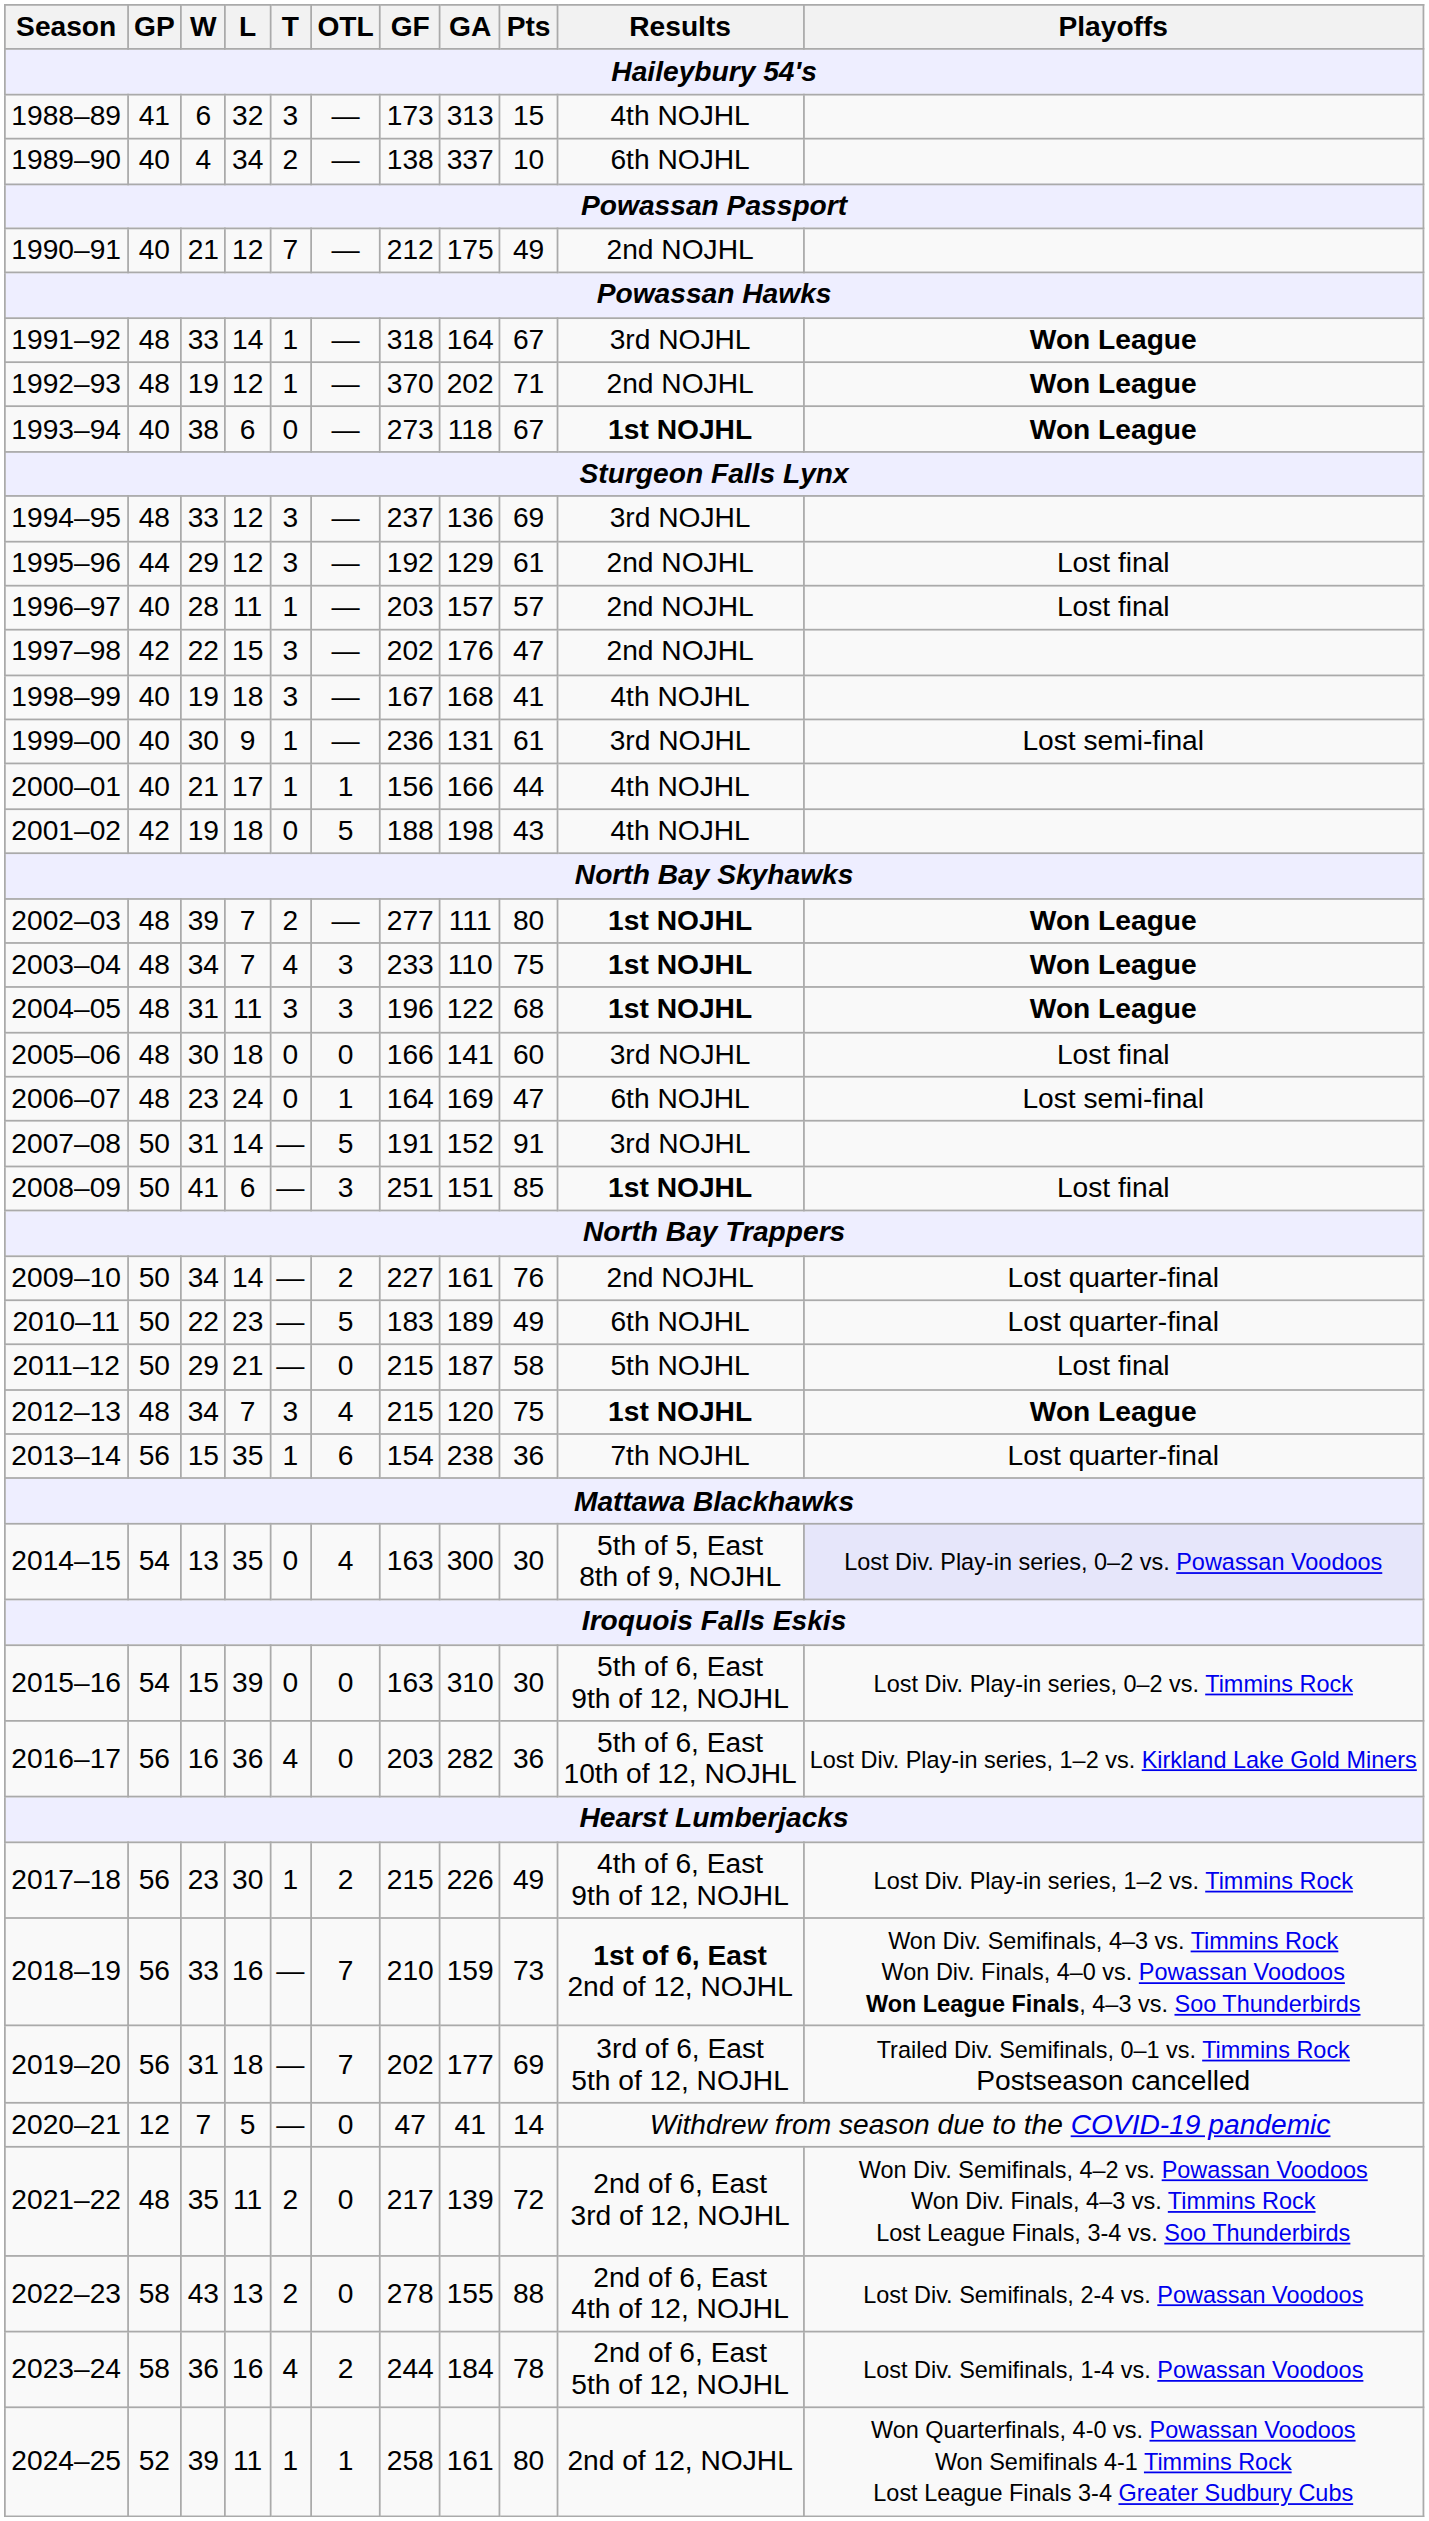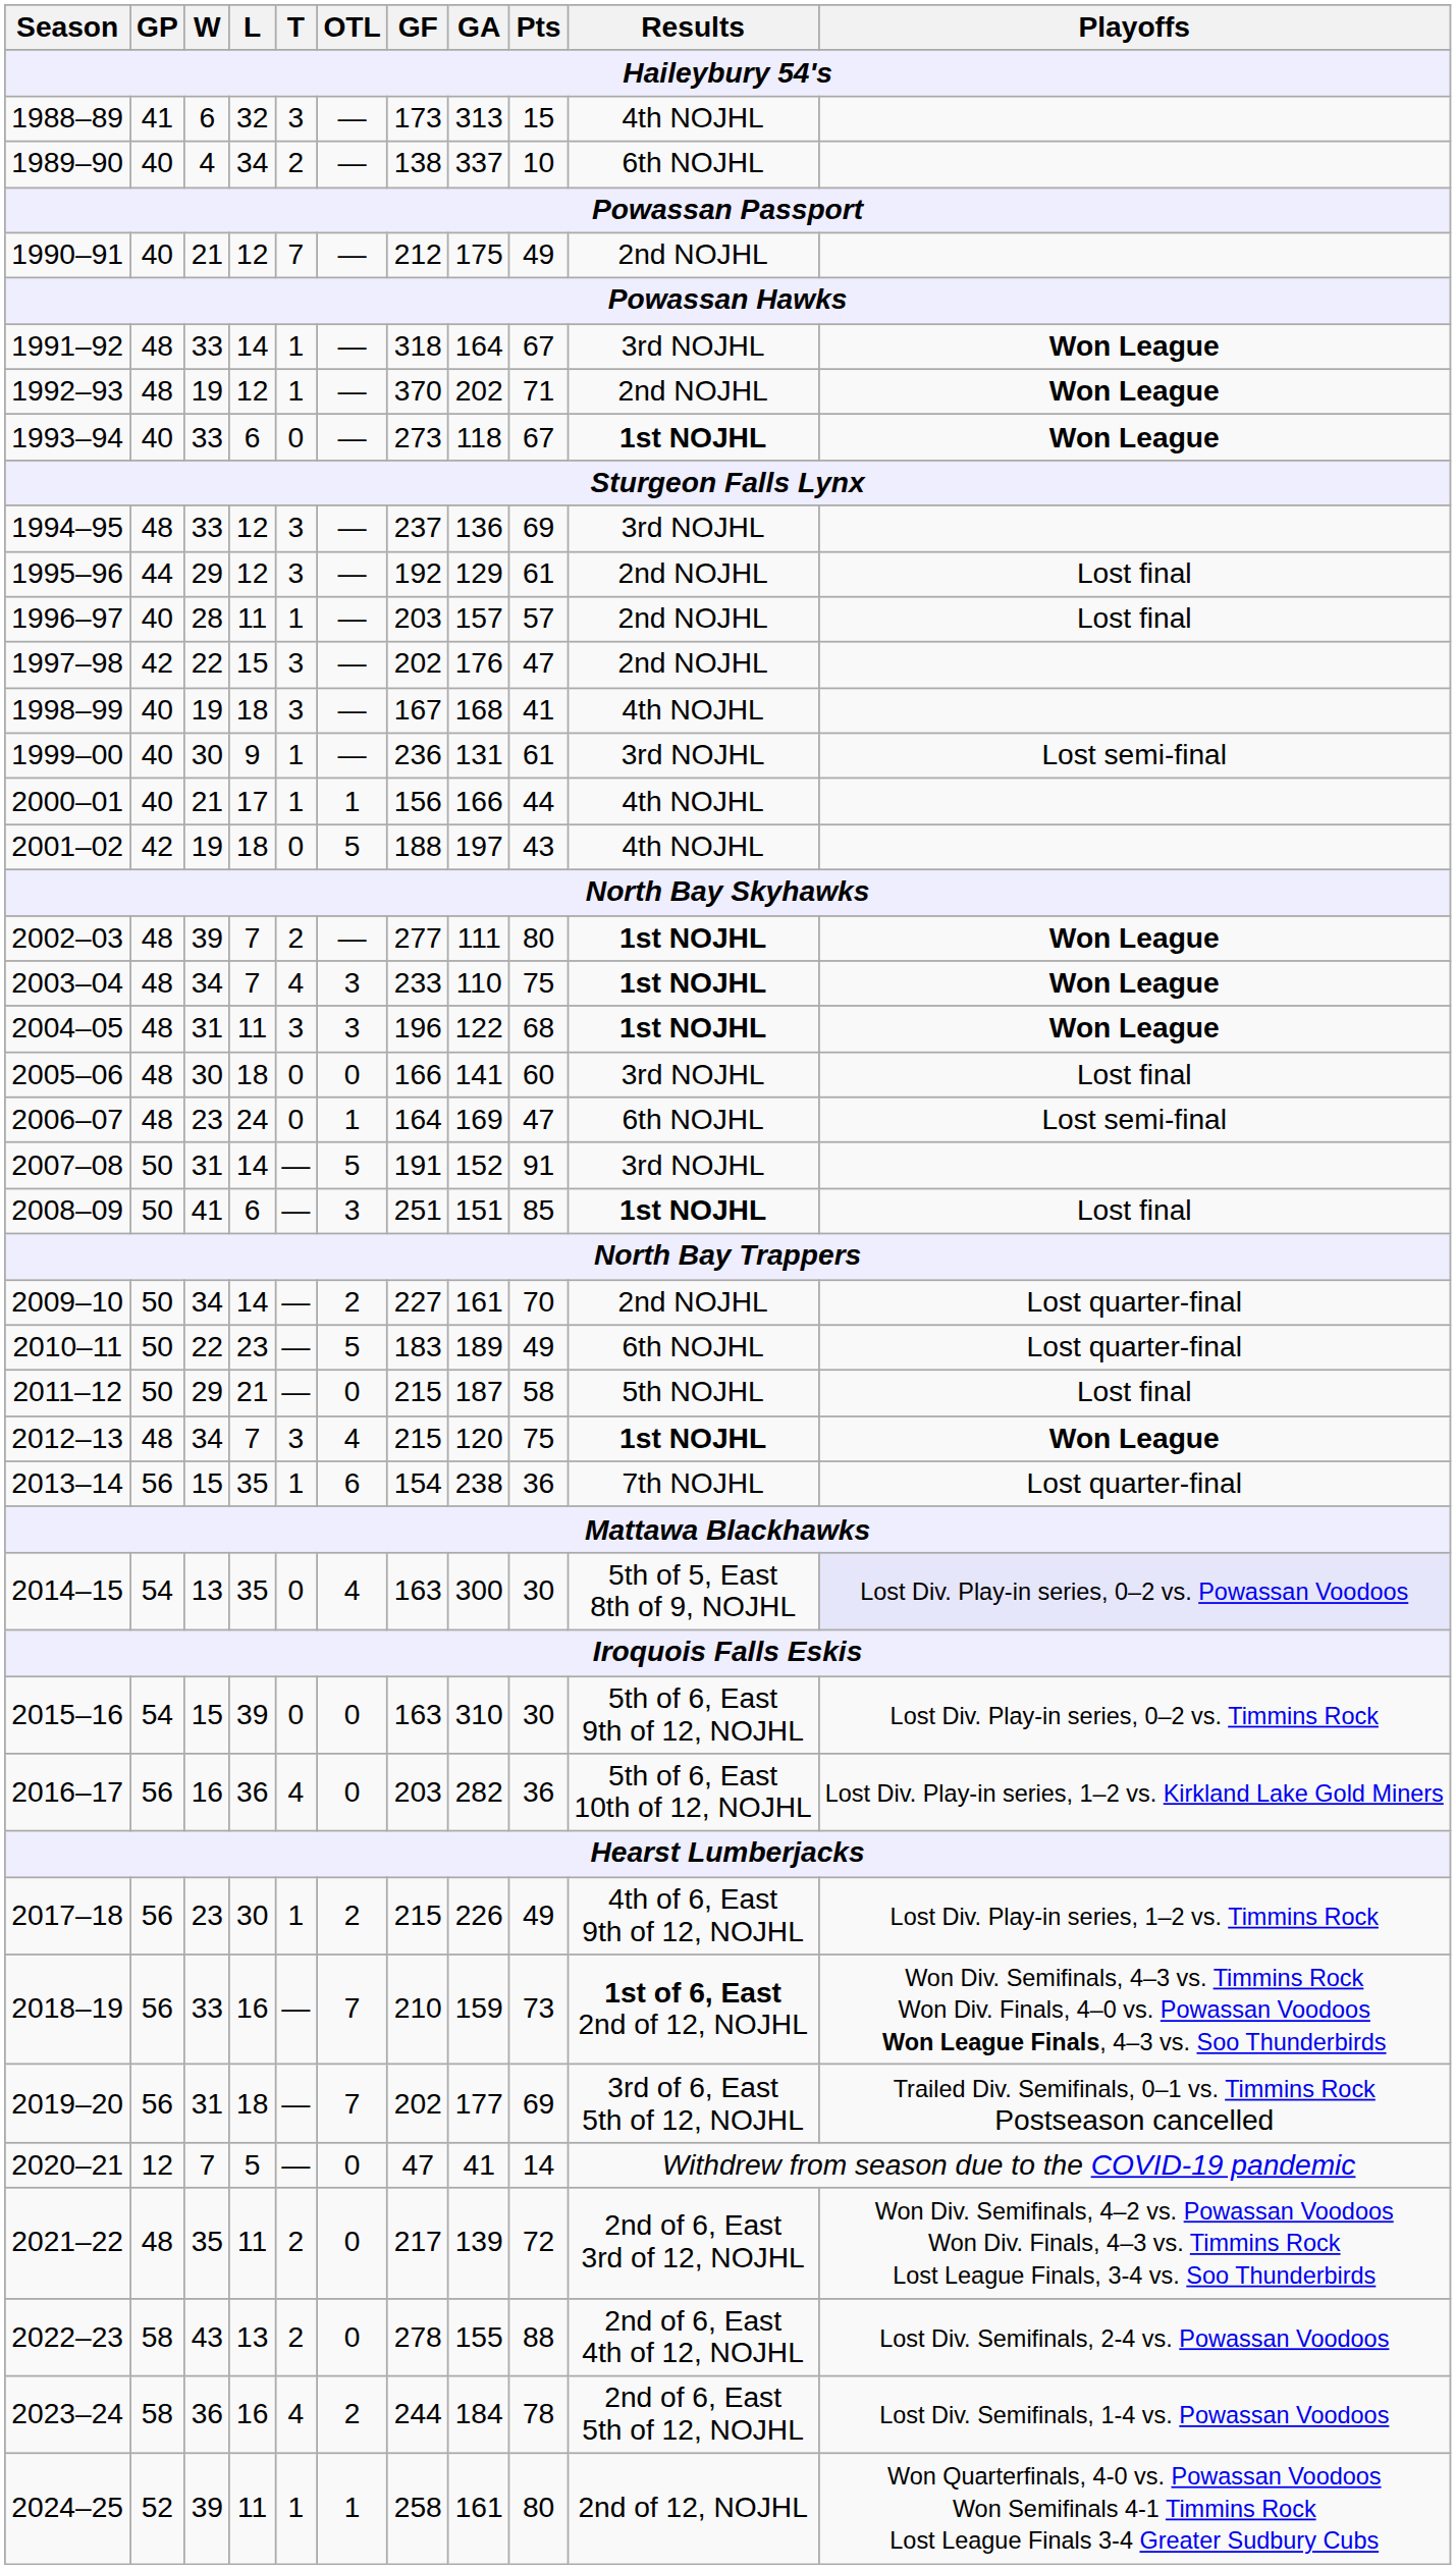1993–94 | W: 38 -> 33
2001–02 | GA: 198 -> 197
2009–10 | Pts: 76 -> 70
